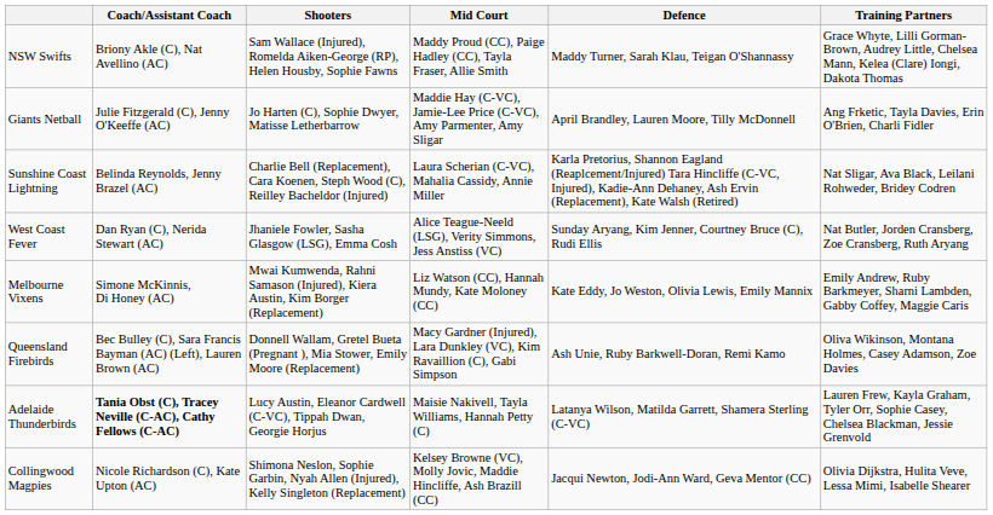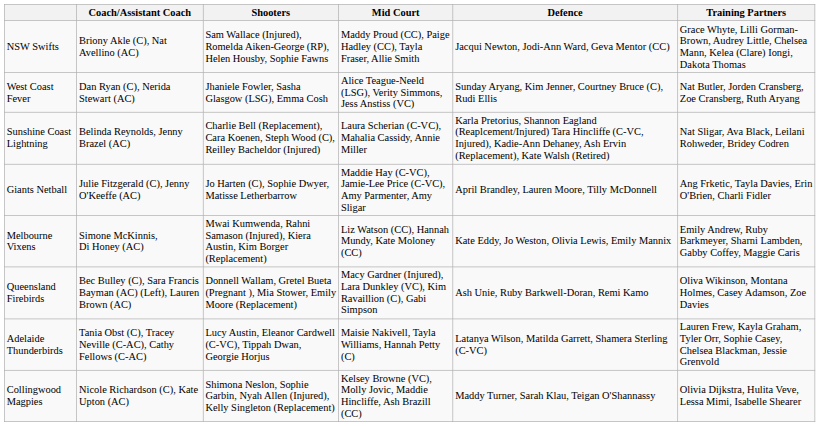NSW Swifts | Defence: Maddy Turner, Sarah Klau, Teigan O'Shannassy -> Jacqui Newton, Jodi-Ann Ward, Geva Mentor (CC)
rows swapped: Giants Netball <-> West Coast Fever
Adelaide Thunderbirds | Coach/Assistant Coach: bold -> normal
Collingwood Magpies | Defence: Jacqui Newton, Jodi-Ann Ward, Geva Mentor (CC) -> Maddy Turner, Sarah Klau, Teigan O'Shannassy
